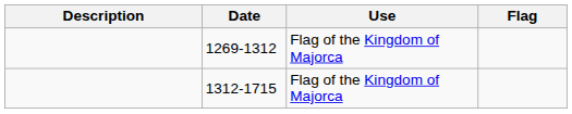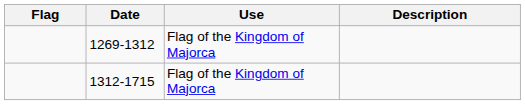columns swapped: Flag <-> Description
